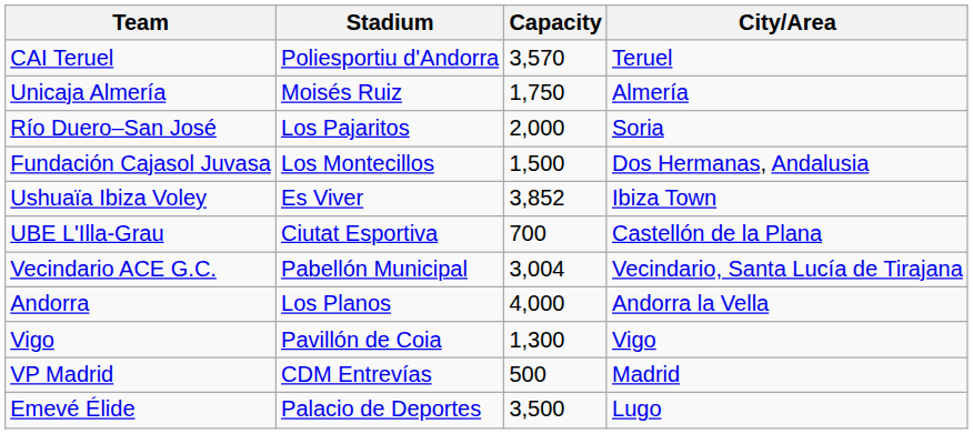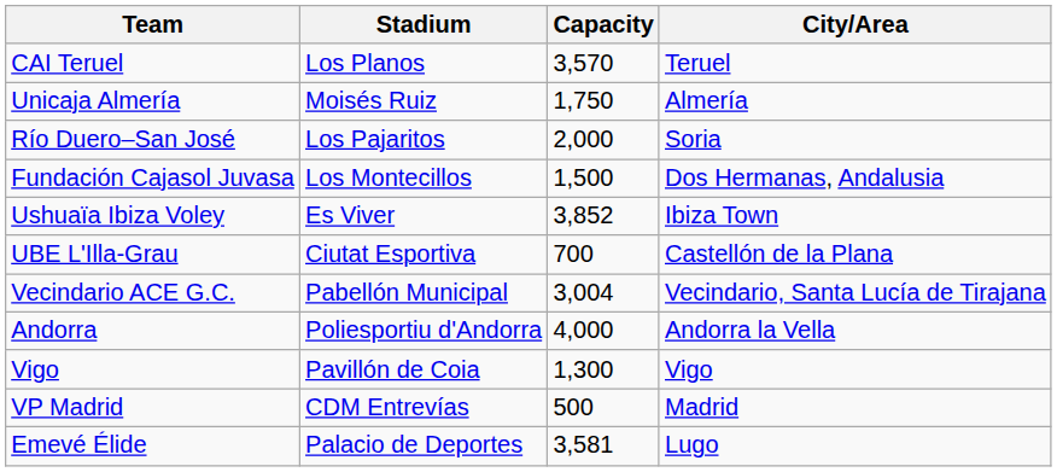CAI Teruel | Stadium: Poliesportiu d'Andorra -> Los Planos
Andorra | Stadium: Los Planos -> Poliesportiu d'Andorra
Emevé Élide | Capacity: 3,500 -> 3,581
